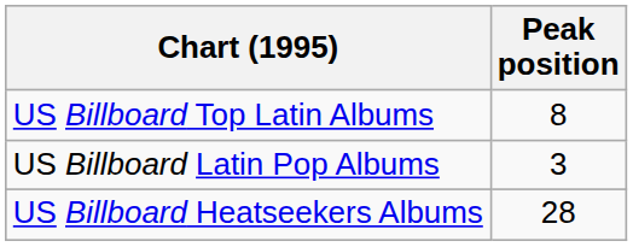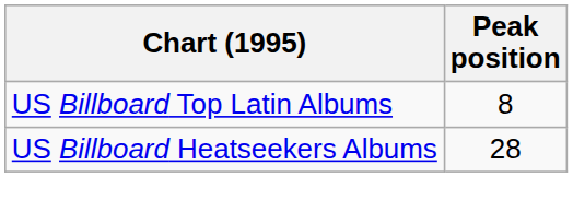- row: US Billboard Latin Pop Albums | 3
